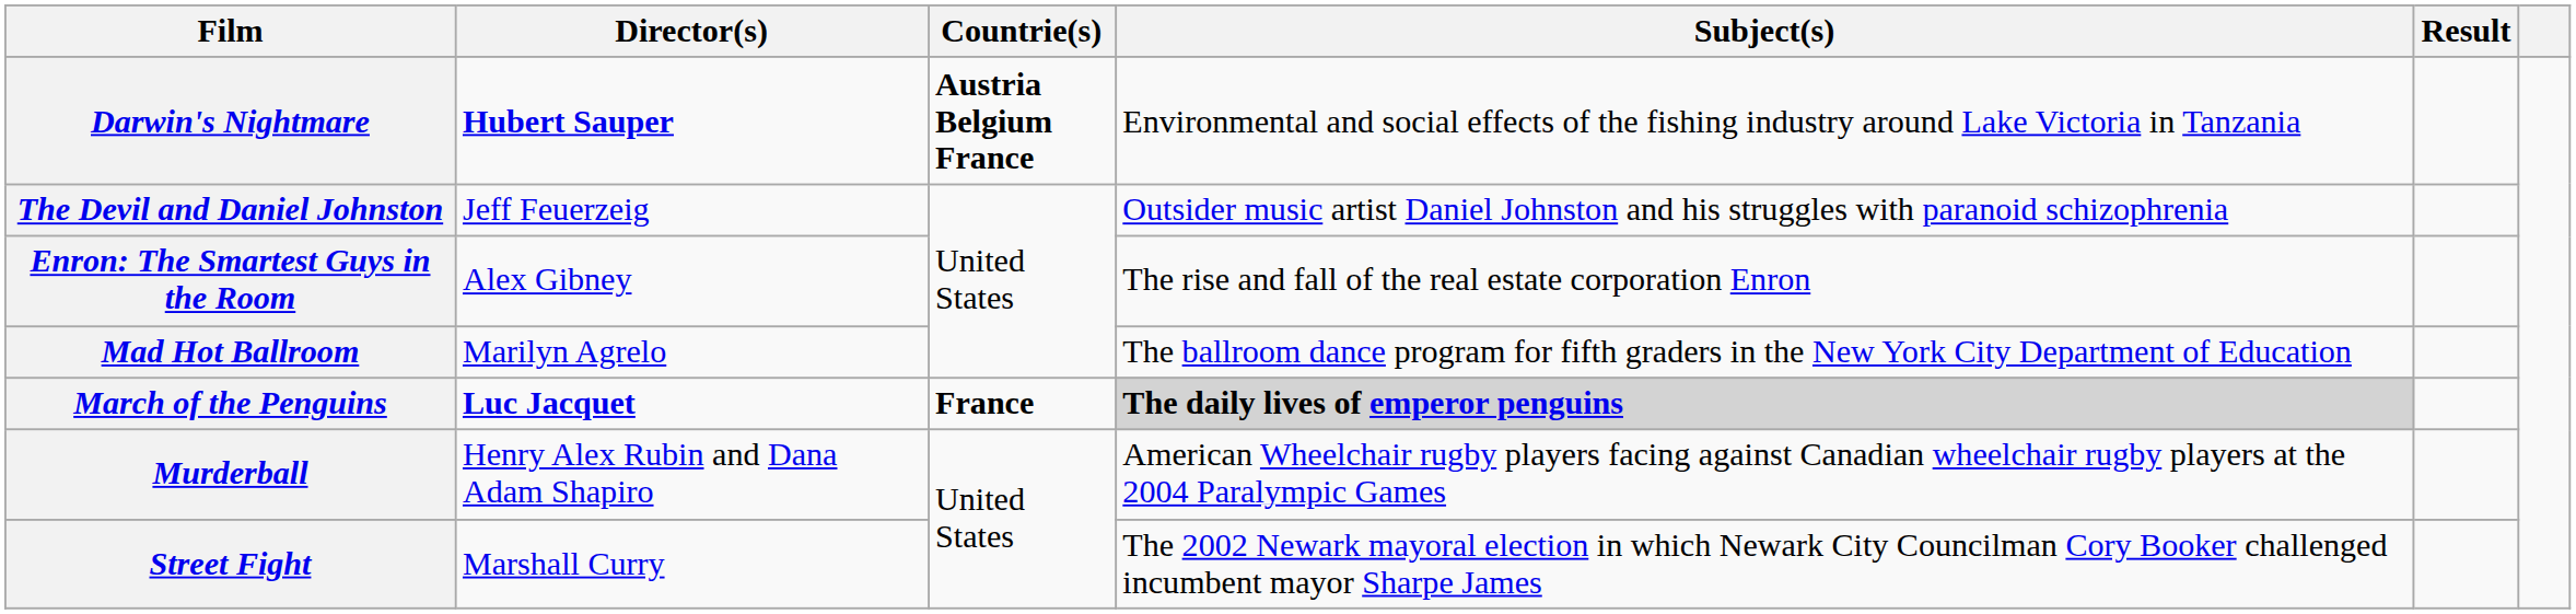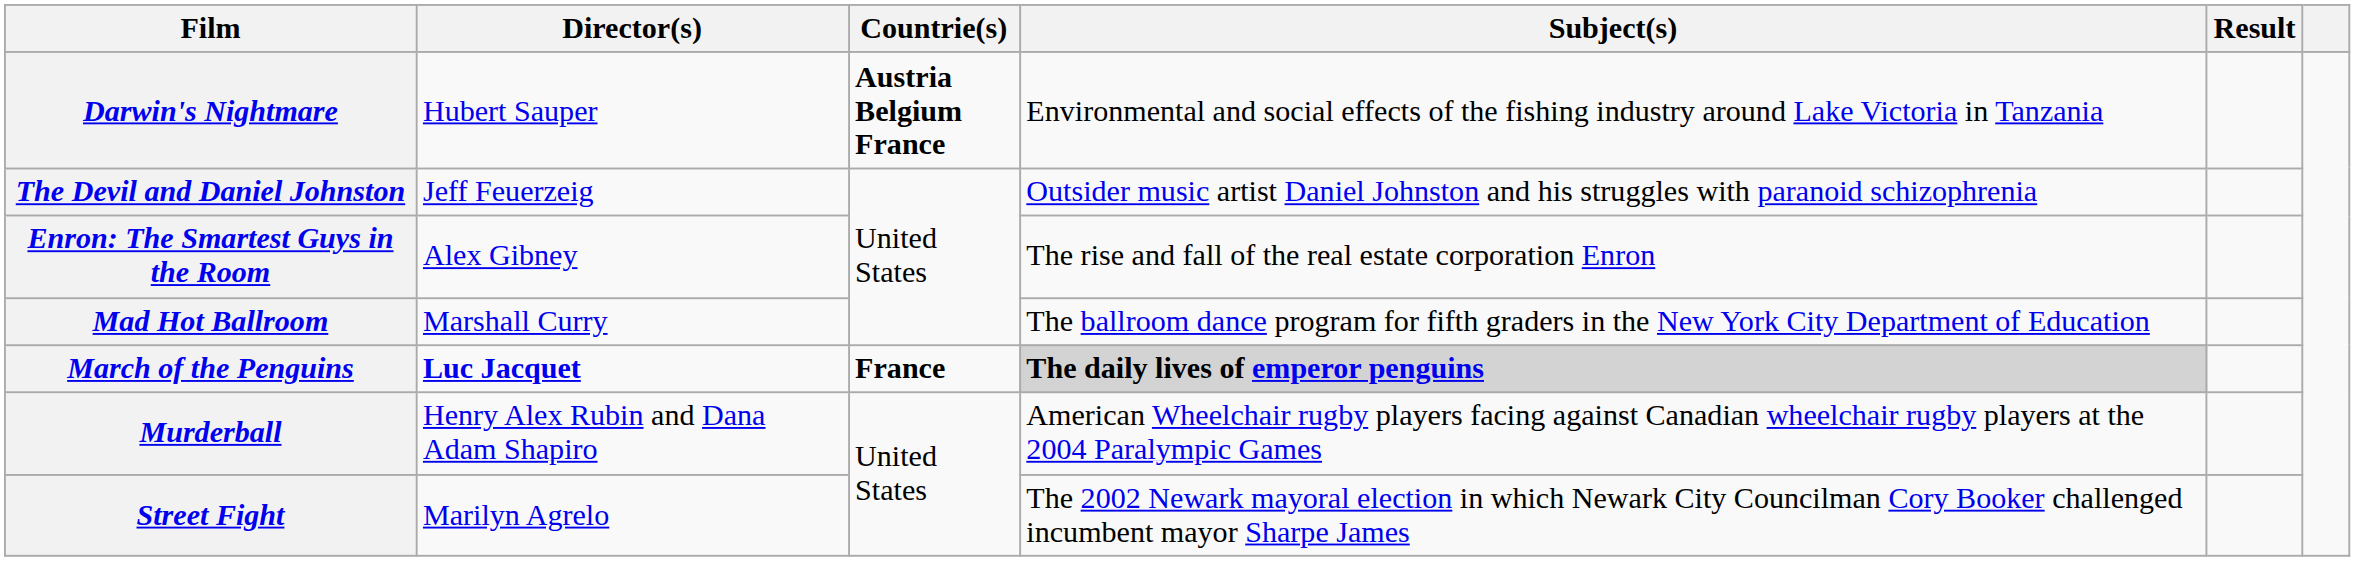Darwin's Nightmare | Director(s): bold -> normal
Mad Hot Ballroom | Director(s): Marilyn Agrelo -> Marshall Curry
Street Fight | Director(s): Marshall Curry -> Marilyn Agrelo
